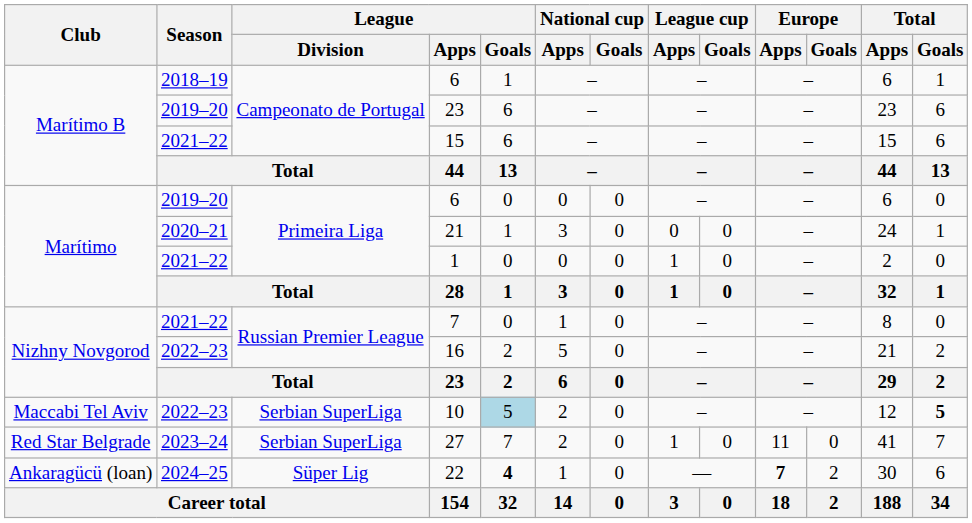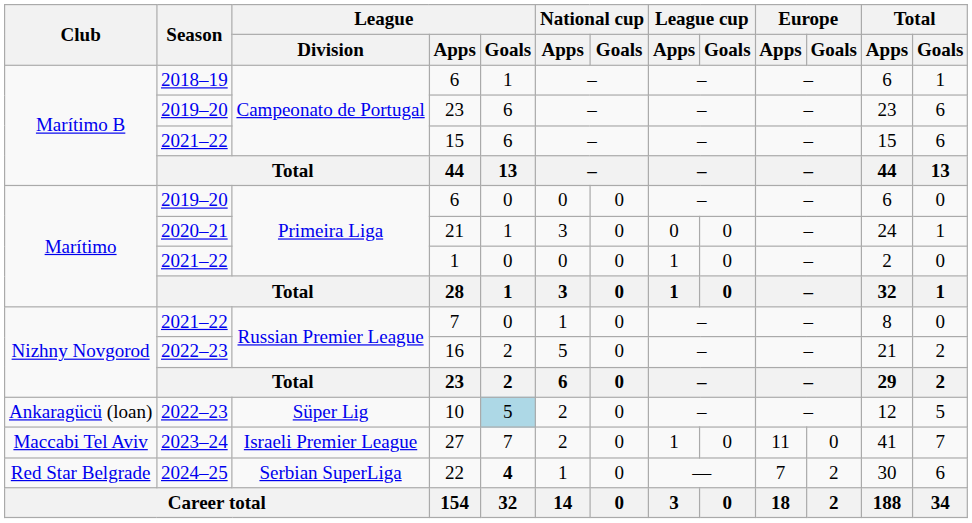10 | Club: Maccabi Tel Aviv -> Ankaragücü (loan)
10 | League / Division: Serbian SuperLiga -> Süper Lig
10 | Total / Goals: bold -> normal
27 | Club: Red Star Belgrade -> Maccabi Tel Aviv
27 | League / Division: Serbian SuperLiga -> Israeli Premier League
22 | Club: Ankaragücü (loan) -> Red Star Belgrade
22 | League / Division: Süper Lig -> Serbian SuperLiga
22 | Europe / Apps: bold -> normal
